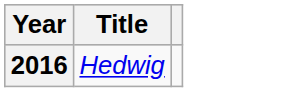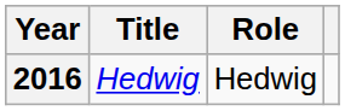+ column: Role | Hedwig
